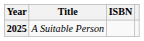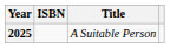columns swapped: Title <-> ISBN
